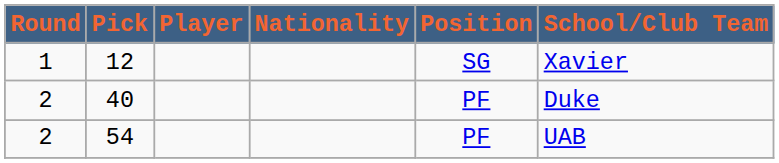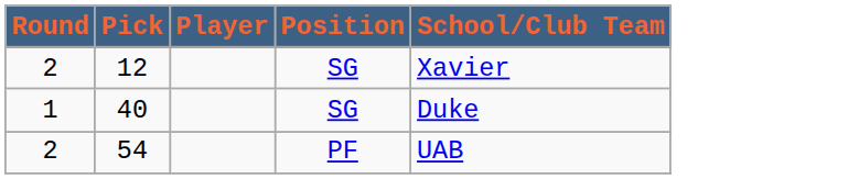- column: Nationality
12 | Round: 1 -> 2
40 | Round: 2 -> 1
40 | Position: PF -> SG
